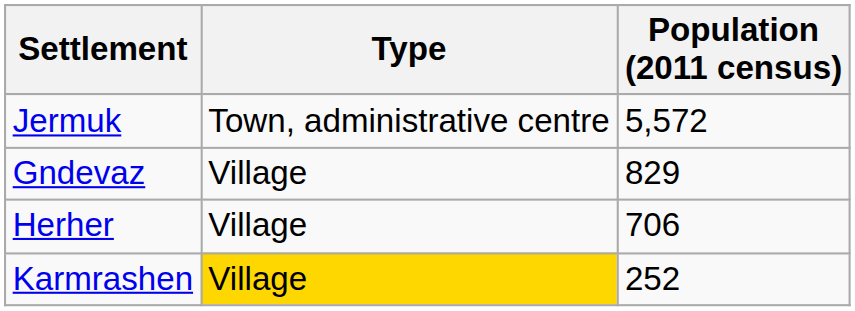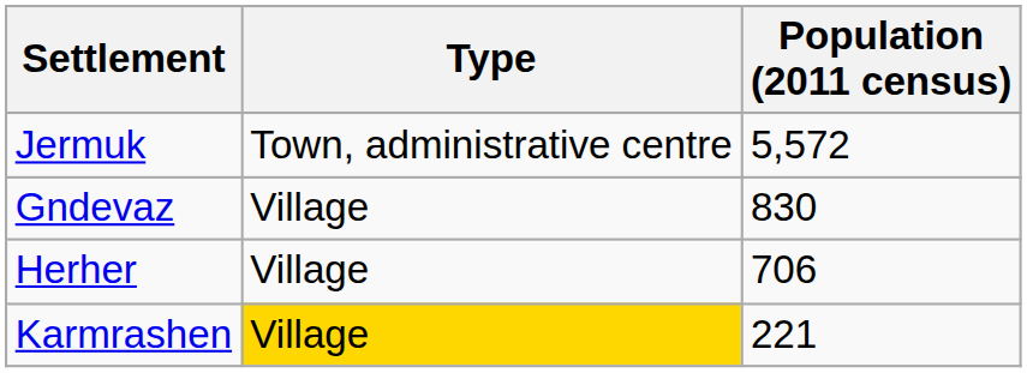Gndevaz | Population (2011 census): 829 -> 830
Karmrashen | Population (2011 census): 252 -> 221
